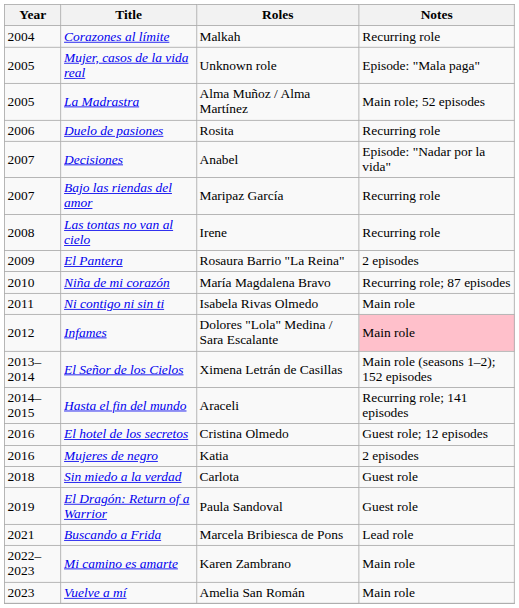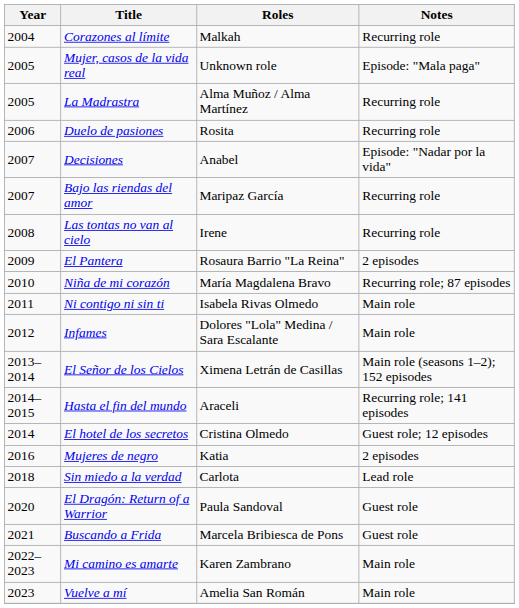La Madrastra | Notes: Main role; 52 episodes -> Recurring role
Infames | Notes: pink background -> no background
El hotel de los secretos | Year: 2016 -> 2014
Sin miedo a la verdad | Notes: Guest role -> Lead role
El Dragón: Return of a Warrior | Year: 2019 -> 2020
Buscando a Frida | Notes: Lead role -> Guest role
